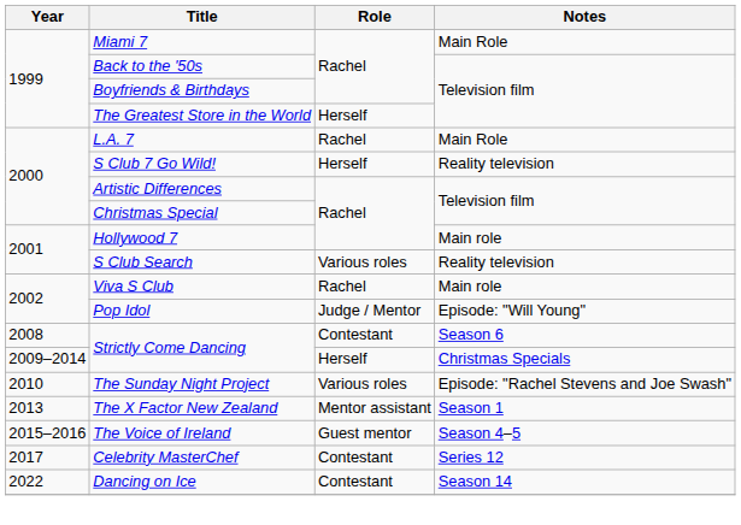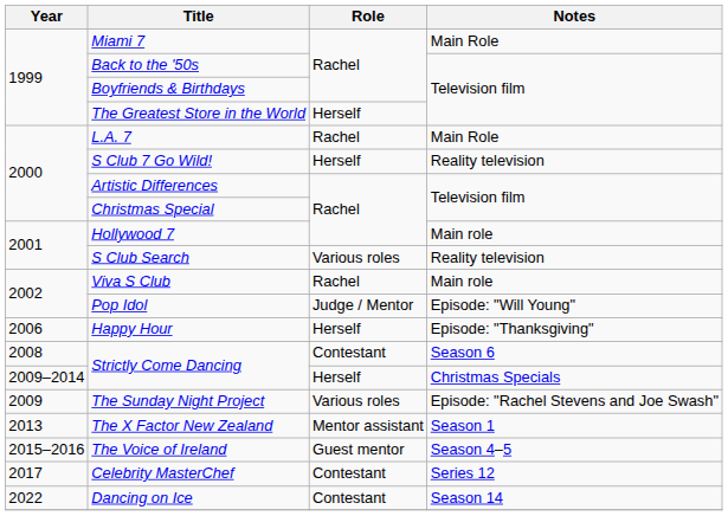+ row: 2006 | Happy Hour | Herself | Episode: "Thanksgiving"
The Sunday Night Project | Year: 2010 -> 2009
